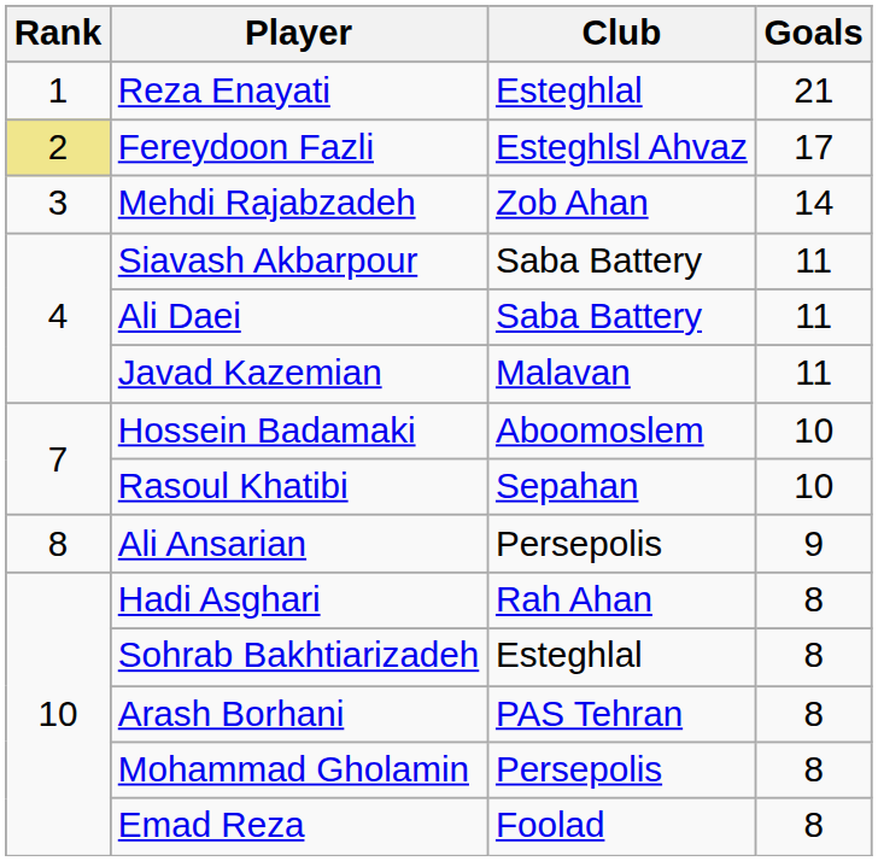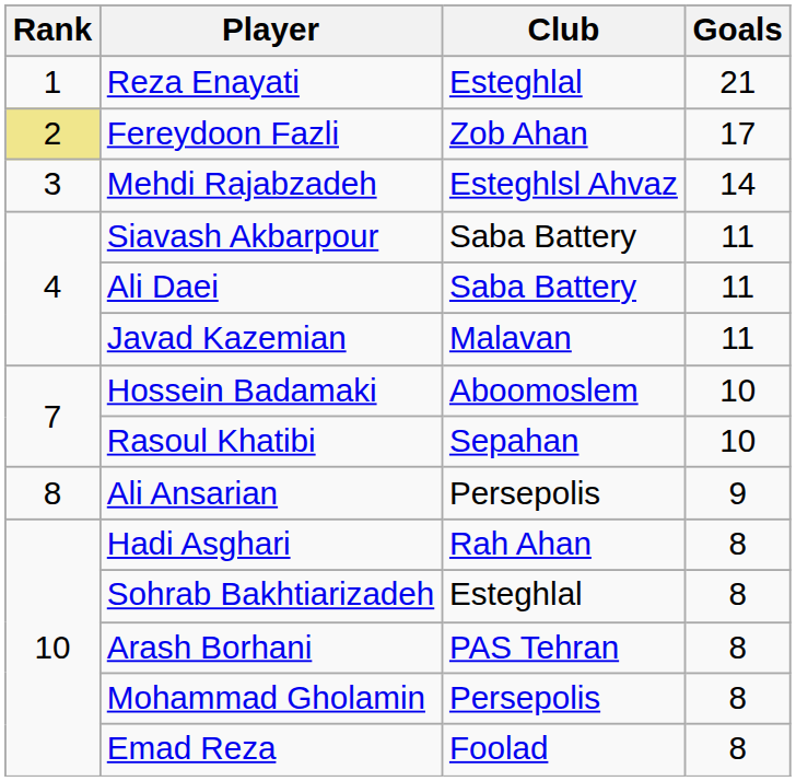Fereydoon Fazli | Club: Esteghlsl Ahvaz -> Zob Ahan
Mehdi Rajabzadeh | Club: Zob Ahan -> Esteghlsl Ahvaz
